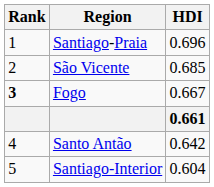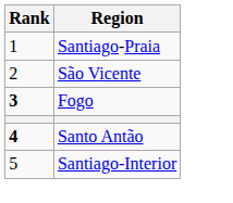- column: HDI | 0.696 | 0.685 | 0.667 | 0.661 | 0.642 | 0.604
Santo Antão | Rank: normal -> bold
